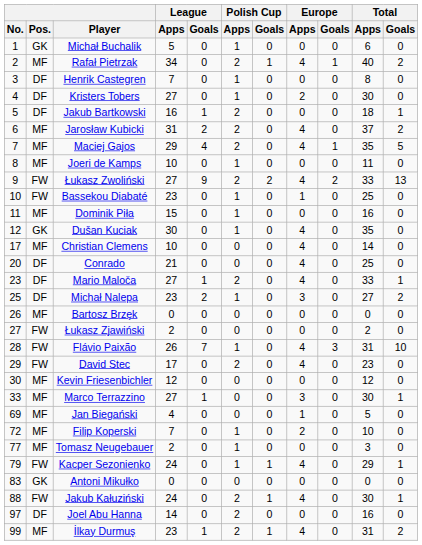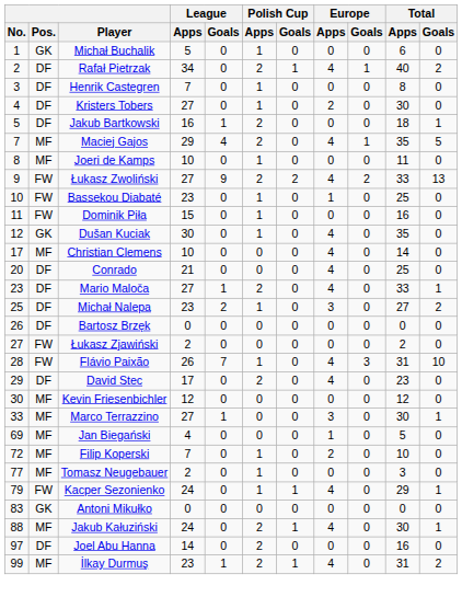Rafał Pietrzak | Pos.: MF -> DF
- row: 6 | MF | Jarosław Kubicki | 31 | 2 | 2 | 0 | 4 | 0 | 37 | 2
Dominik Piła | Pos.: MF -> FW
Bartosz Brzęk | Pos.: MF -> DF
David Stec | Pos.: FW -> DF
Jakub Kałuziński | Pos.: FW -> MF
